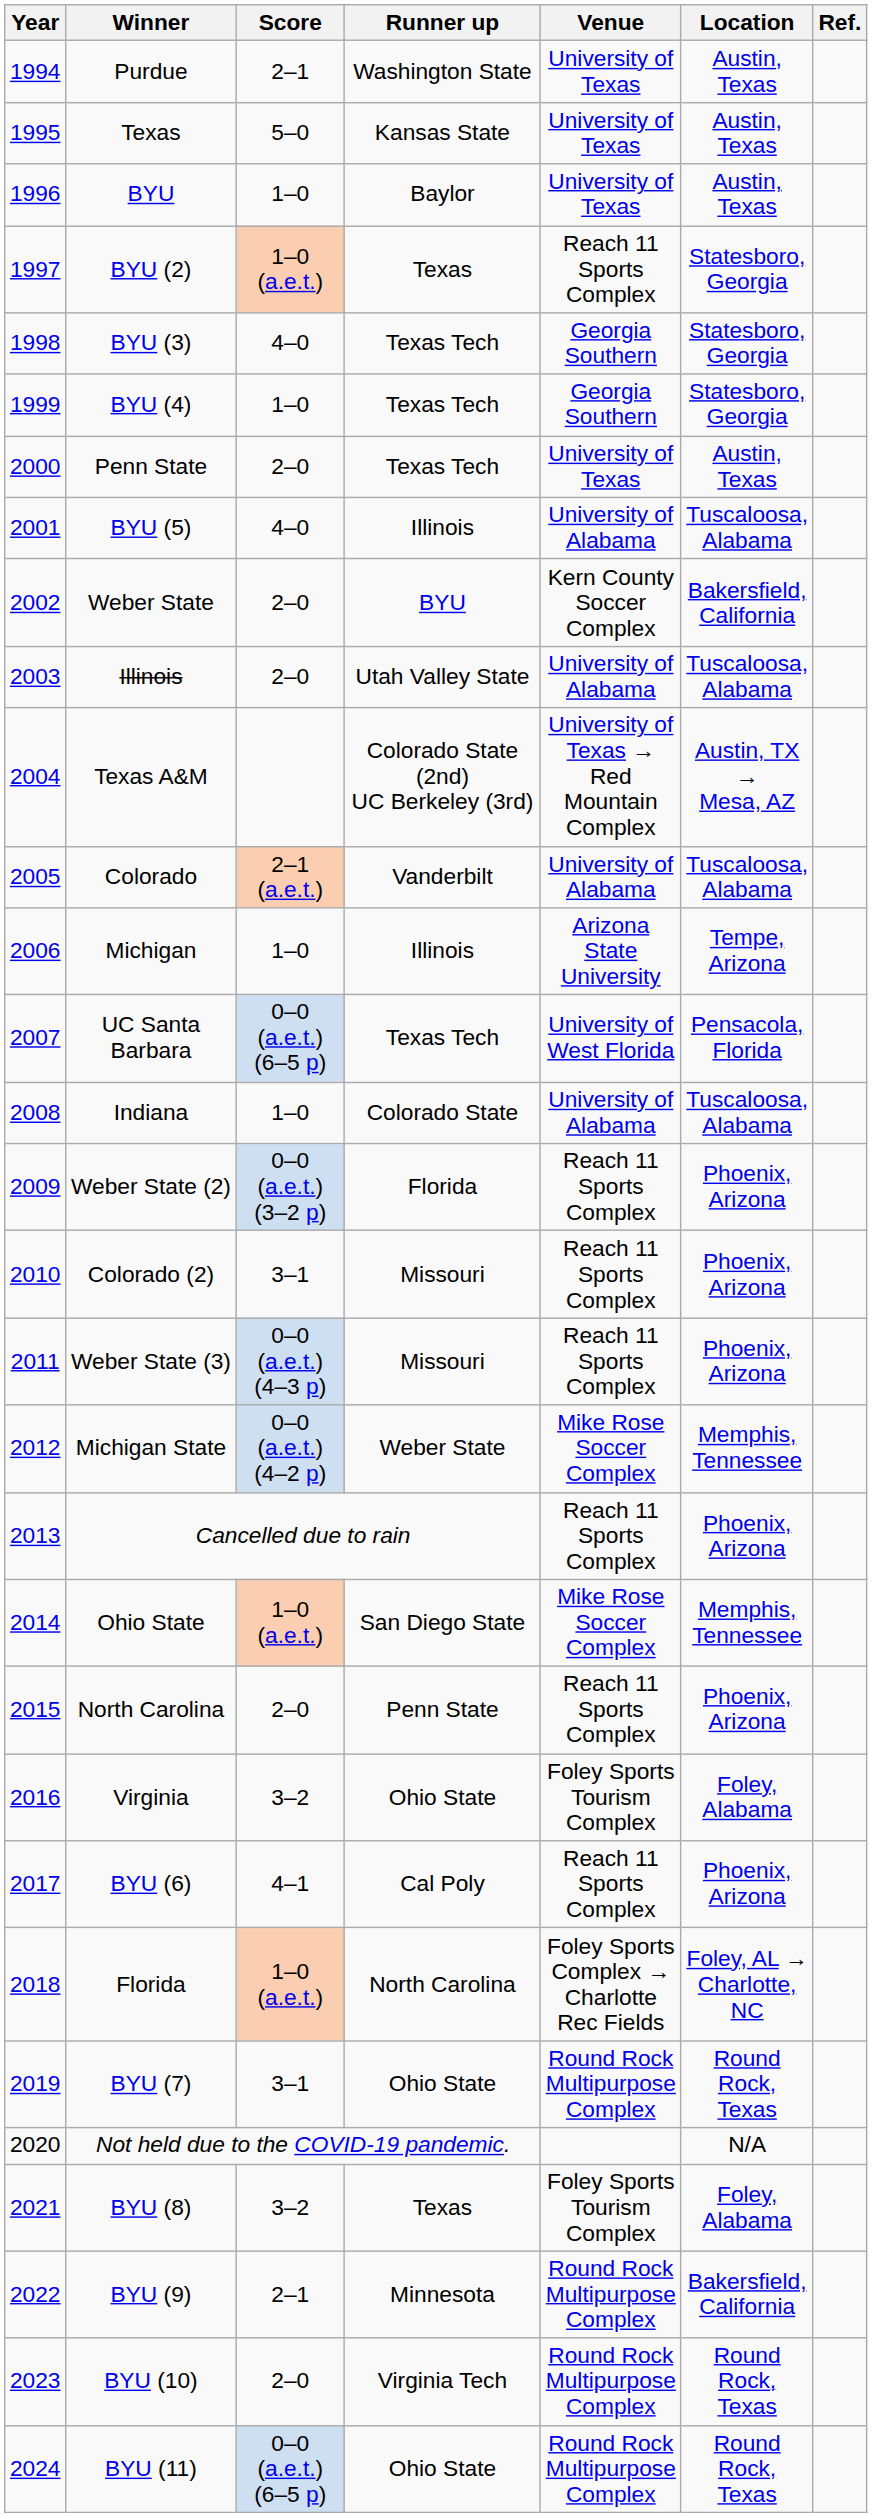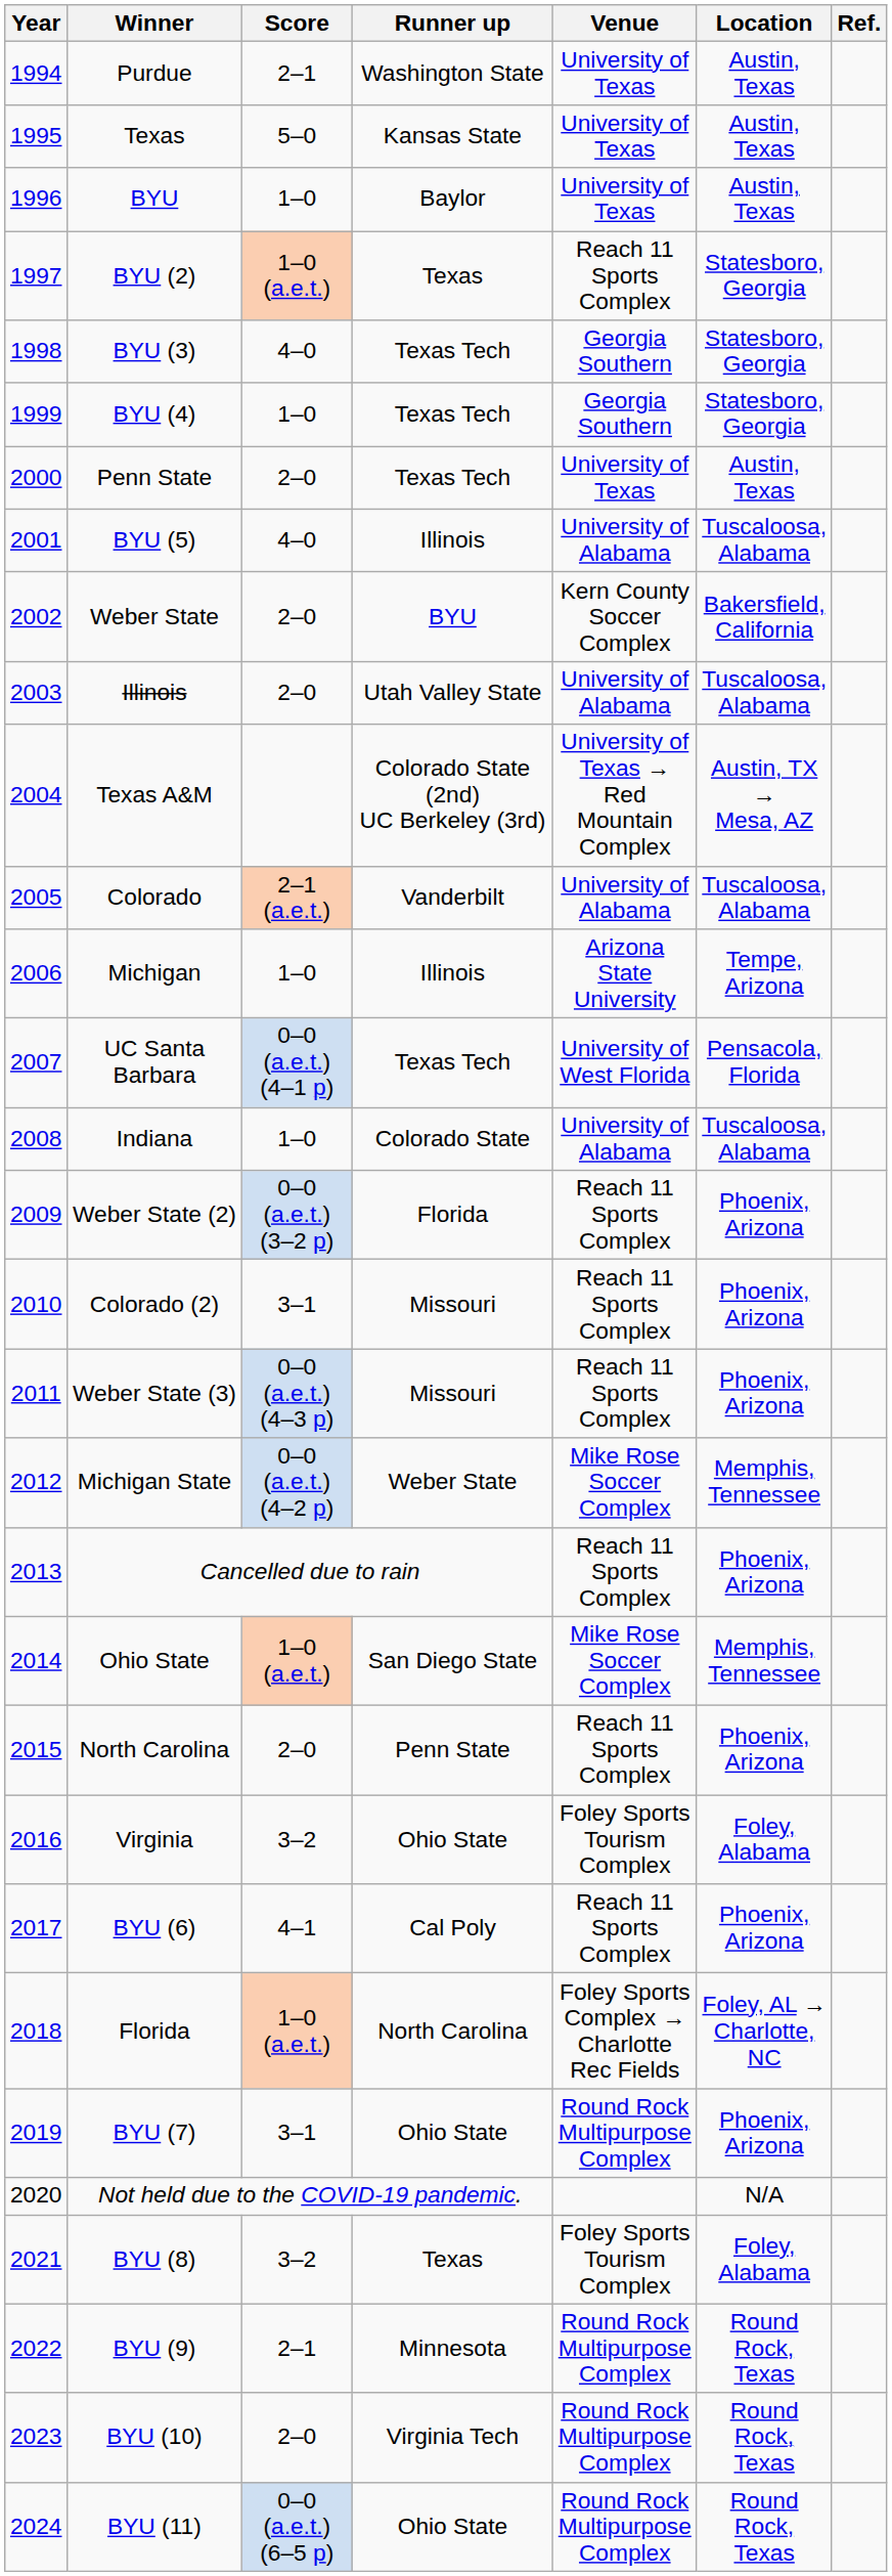UC Santa Barbara | Score: 0–0 (a.e.t.) (6–5 p) -> 0–0 (a.e.t.) (4–1 p)
BYU (7) | Location: Round Rock, Texas -> Phoenix, Arizona
BYU (9) | Location: Bakersfield, California -> Round Rock, Texas
